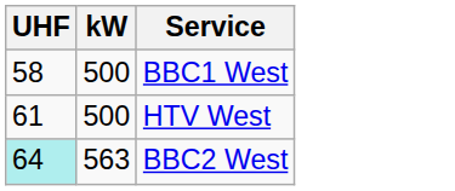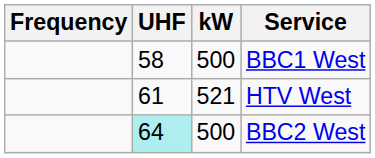+ column: Frequency
HTV West | kW: 500 -> 521
BBC2 West | kW: 563 -> 500
